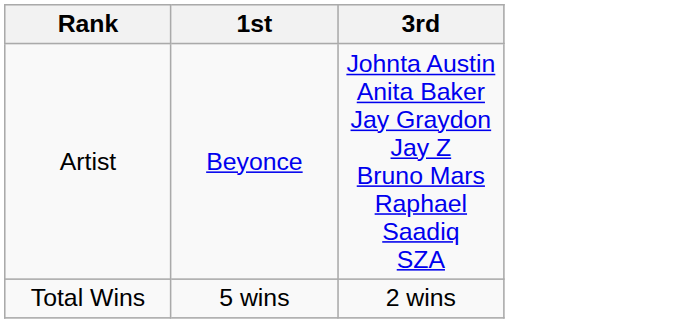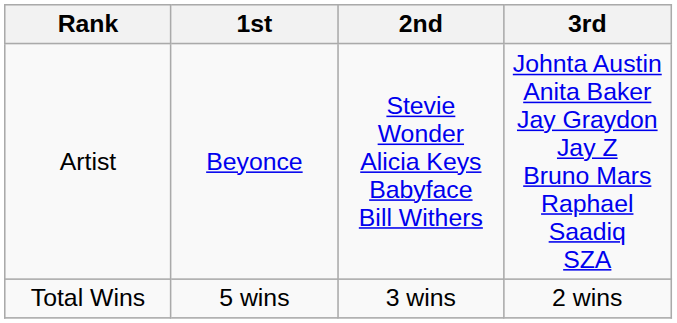+ column: 2nd | Stevie Wonder Alicia Keys Babyface Bill Withers | 3 wins
